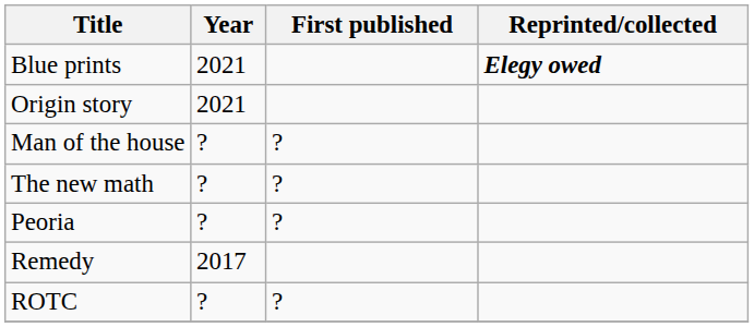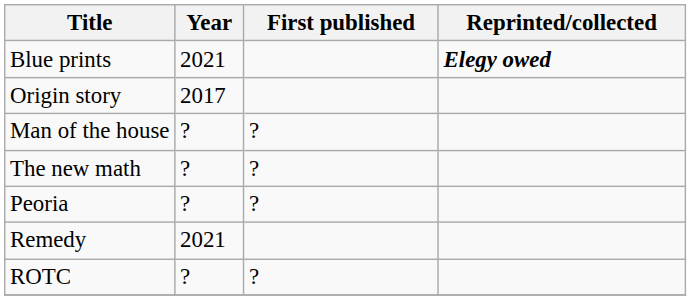Origin story | Year: 2021 -> 2017
Remedy | Year: 2017 -> 2021
